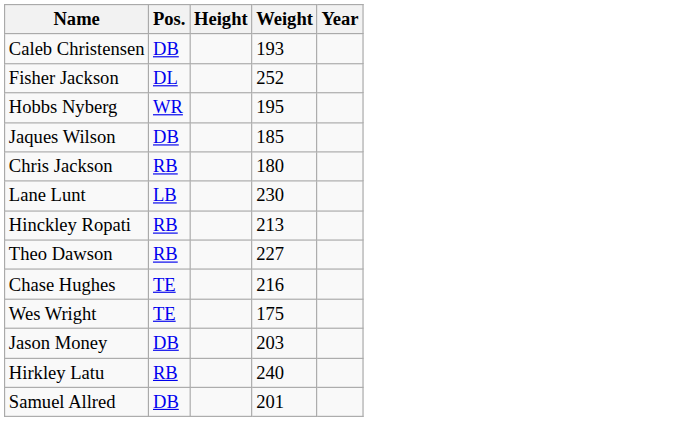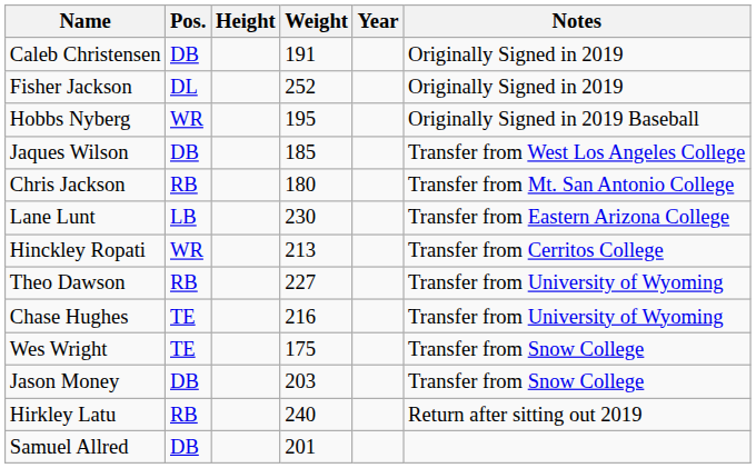+ column: Notes | Originally Signed in 2019 | Originally Signed in 2019 | Originally Signed in 2019 Baseball | Transfer from West Los Angeles College | Transfer from Mt. San Antonio College | Transfer from Eastern Arizona College | Transfer from Cerritos College | Transfer from University of Wyoming | Transfer from University of Wyoming | Transfer from Snow College | Transfer from Snow College | Return after sitting out 2019
Caleb Christensen | Weight: 193 -> 191
Hinckley Ropati | Pos.: RB -> WR
